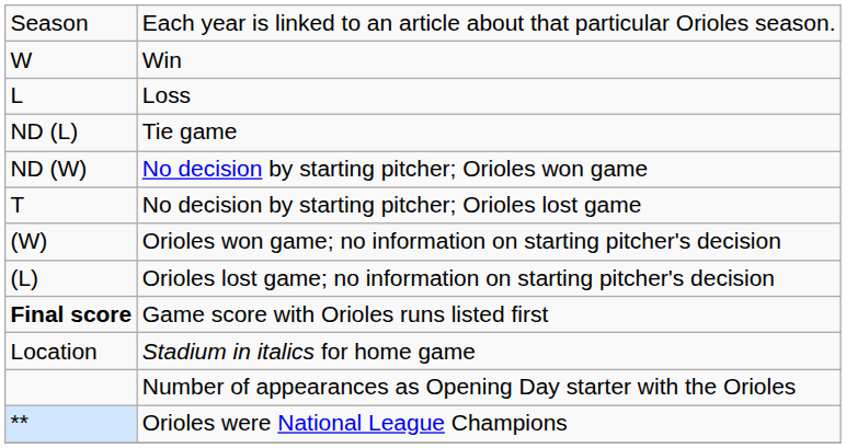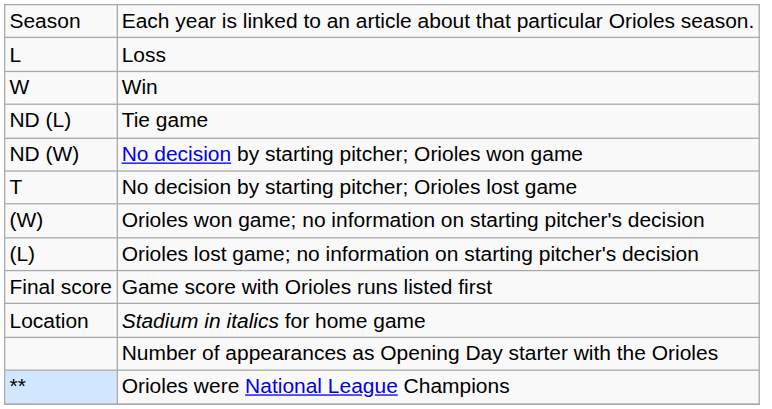rows swapped: Win <-> Loss
Game score with Orioles runs listed first | column 1: bold -> normal
